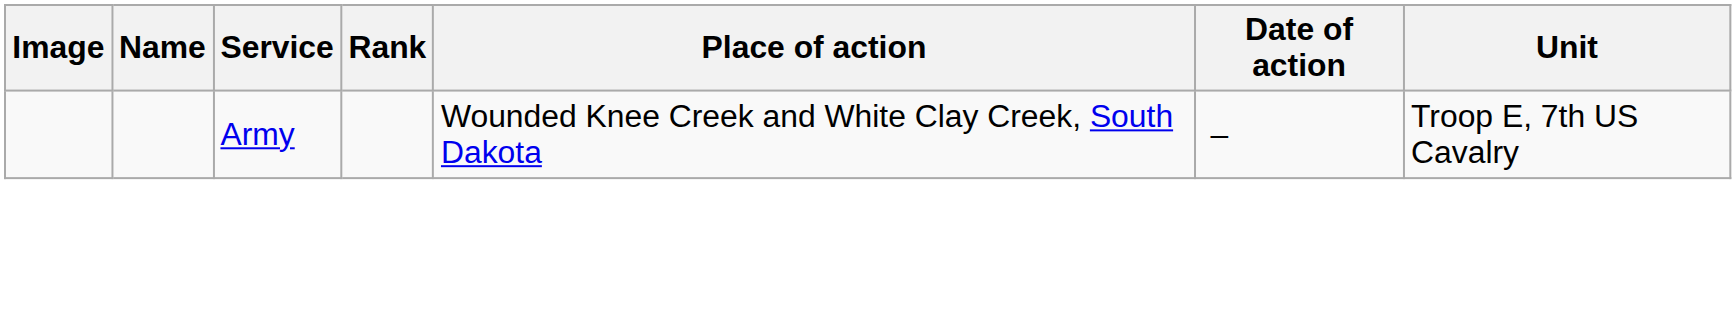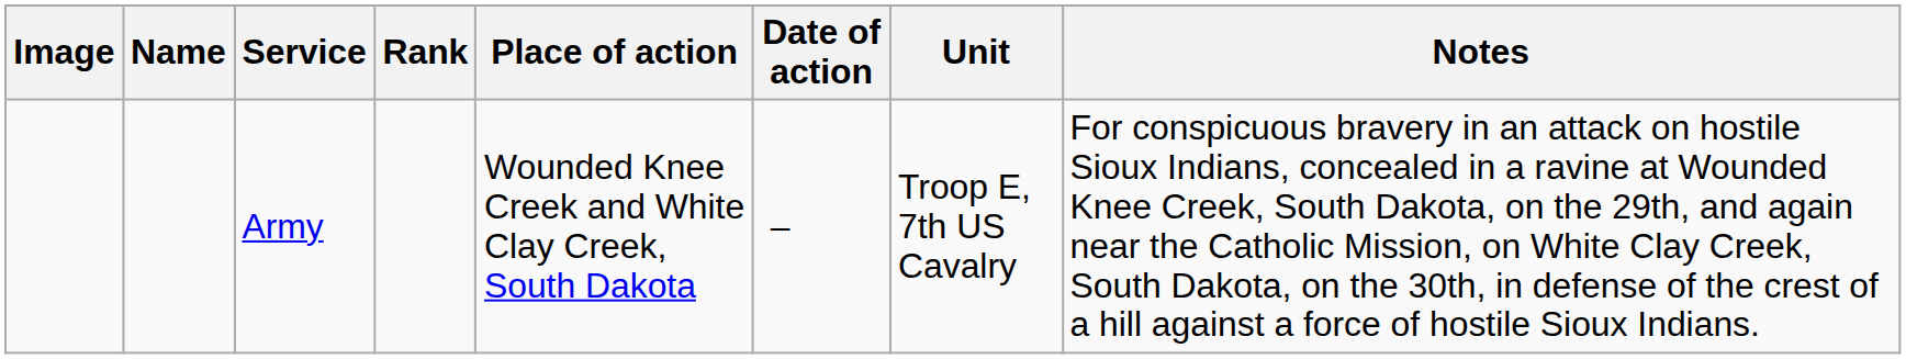+ column: Notes | For conspicuous bravery in an attack on hostile Sioux Indians, concealed in a ravine at Wounded Knee Creek, South Dakota, on the 29th, and again near the Catholic Mission, on White Clay Creek, South Dakota, on the 30th, in defense of the crest of a hill against a force of hostile Sioux Indians.
